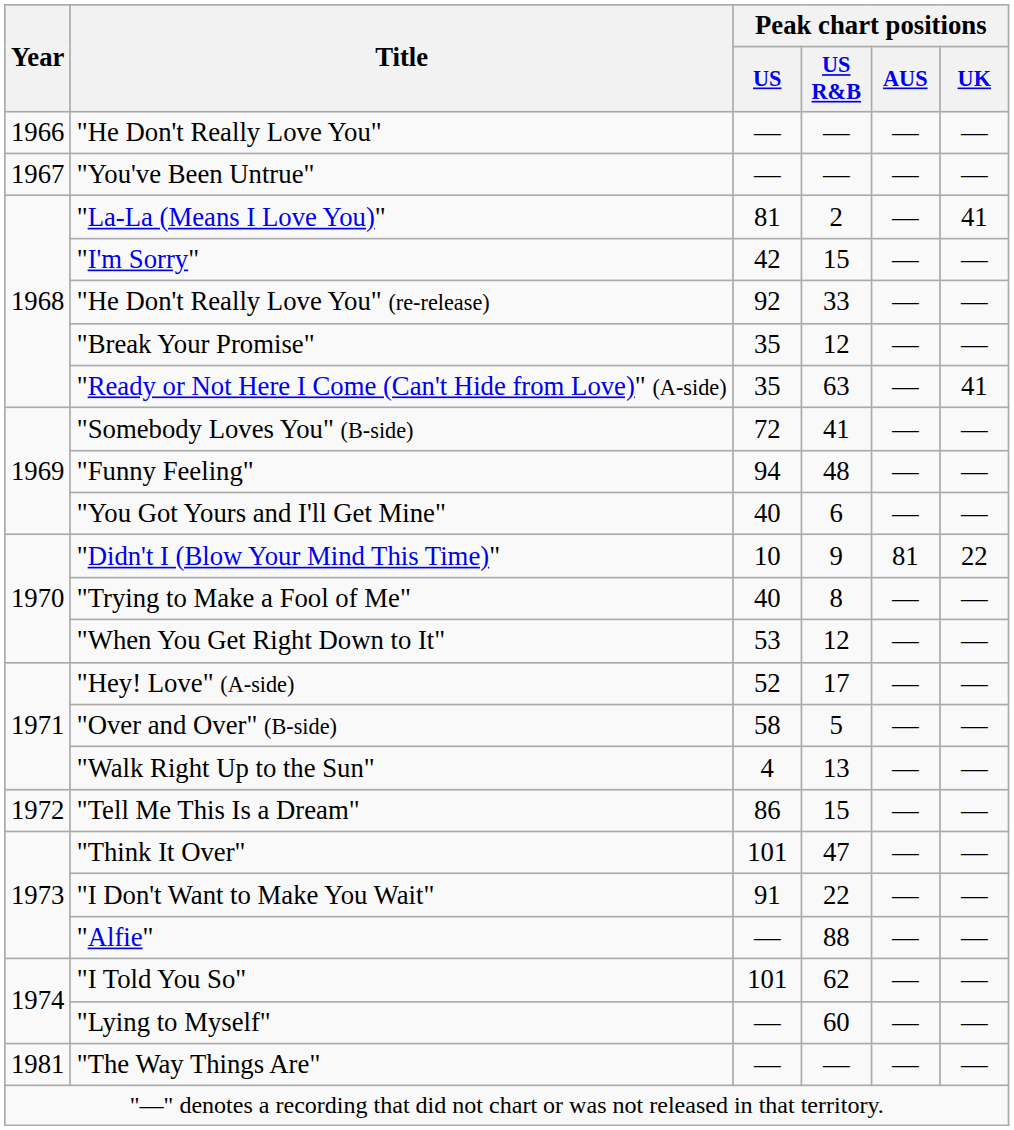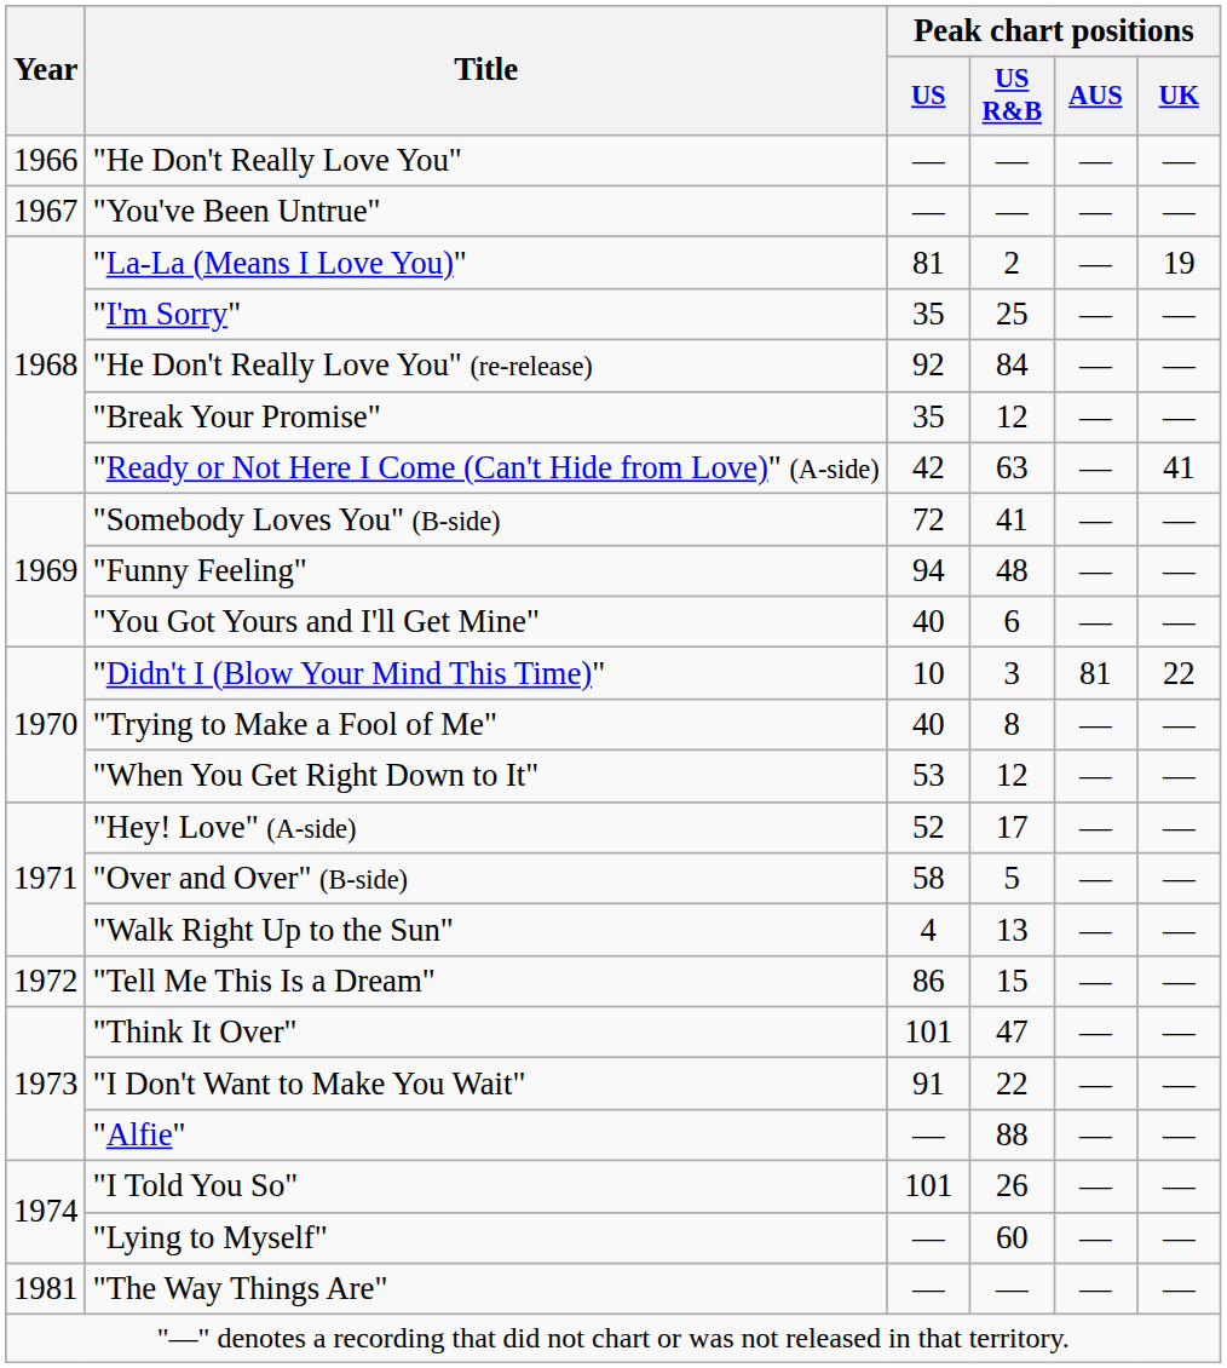"La-La (Means I Love You)" | Peak chart positions / UK: 41 -> 19
"I'm Sorry" | Peak chart positions / US: 42 -> 35
"I'm Sorry" | Peak chart positions / US R&B: 15 -> 25
"He Don't Really Love You" (re-release) | Peak chart positions / US R&B: 33 -> 84
"Ready or Not Here I Come (Can't Hide from Love)" (A-side) | Peak chart positions / US: 35 -> 42
"Didn't I (Blow Your Mind This Time)" | Peak chart positions / US R&B: 9 -> 3
"I Told You So" | Peak chart positions / US R&B: 62 -> 26
